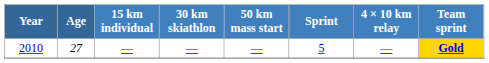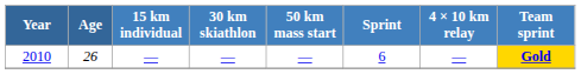2010 | Age: 27 -> 26
2010 | Sprint: 5 -> 6
